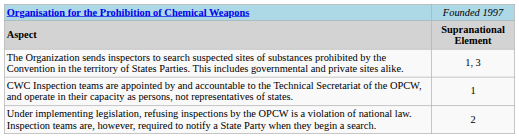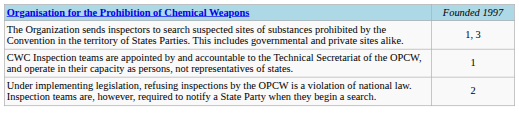- row: Aspect | Supranational Element
